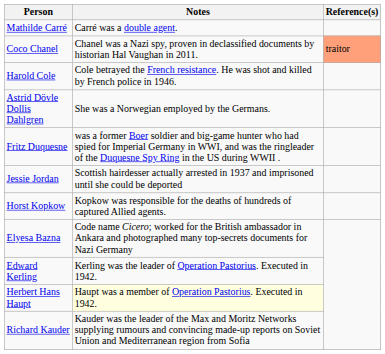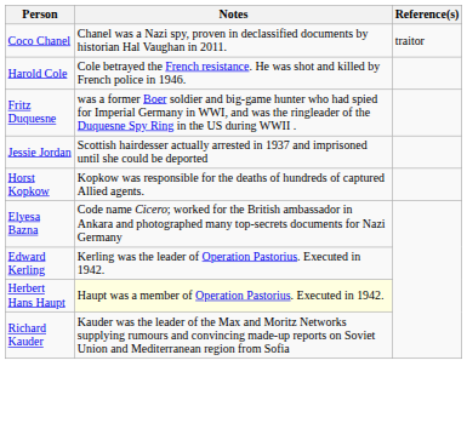- row: Mathilde Carré | Carré was a double agent.
Coco Chanel | Reference(s): lightsalmon background -> no background
- row: Astrid Dövle Dollis Dahlgren | She was a Norwegian employed by the Germans.
